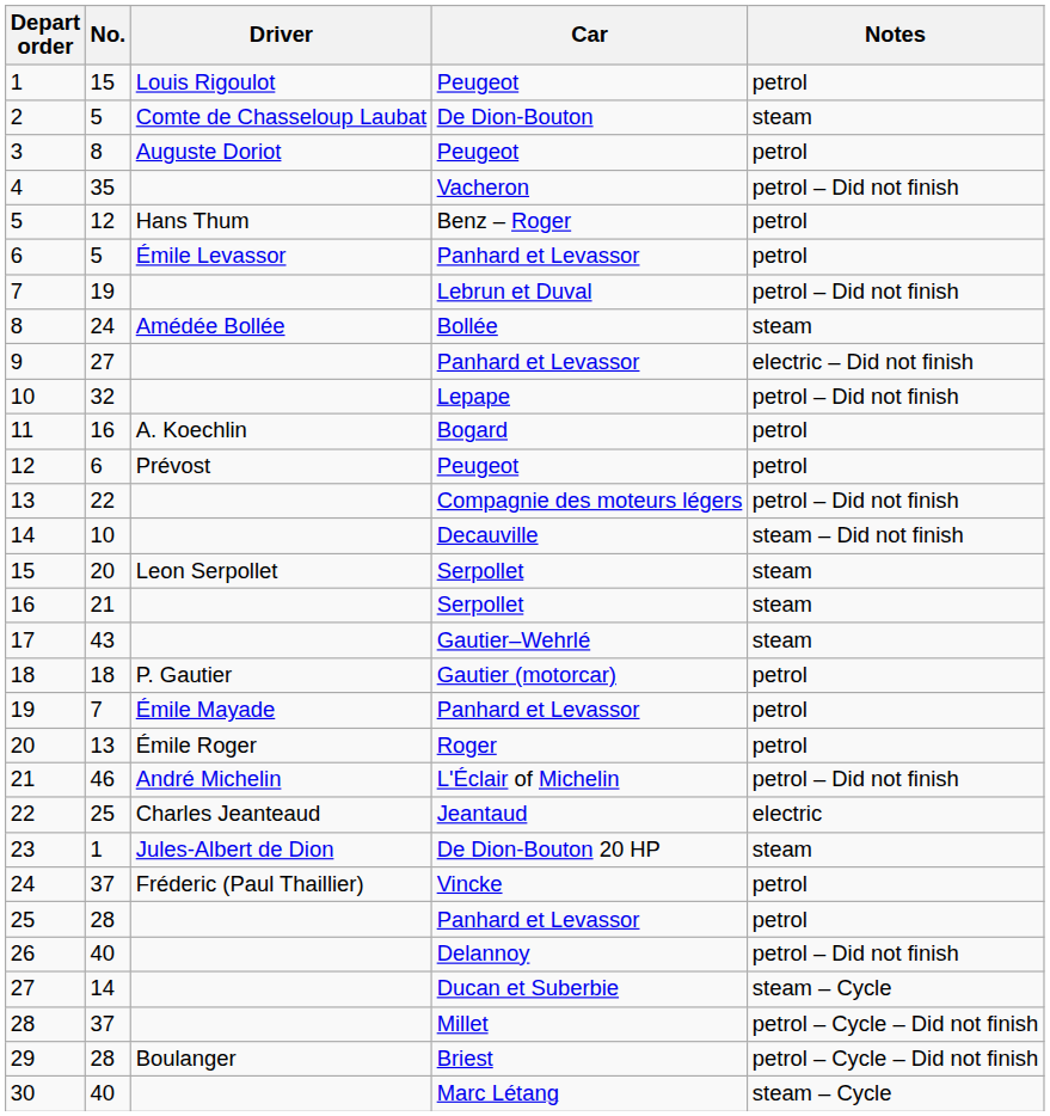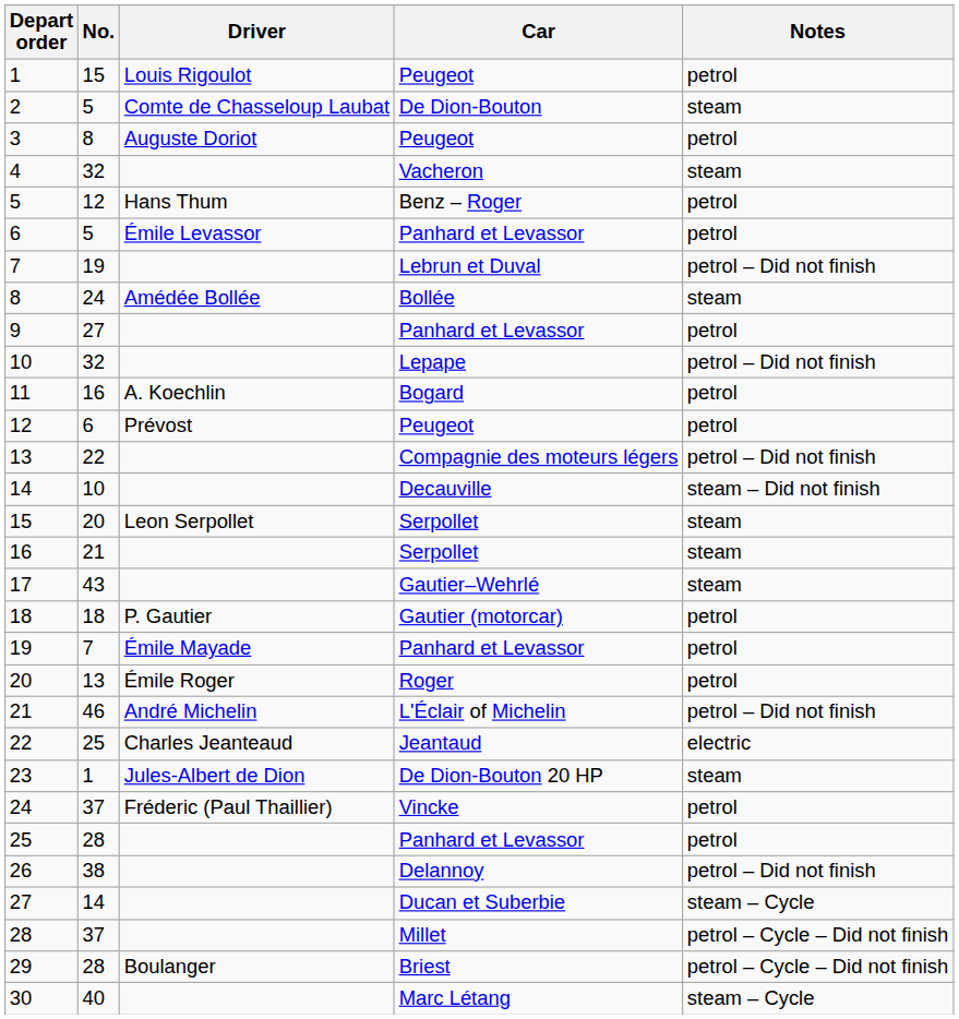4 | No.: 35 -> 32
4 | Notes: petrol – Did not finish -> steam
9 | Notes: electric – Did not finish -> petrol
26 | No.: 40 -> 38
